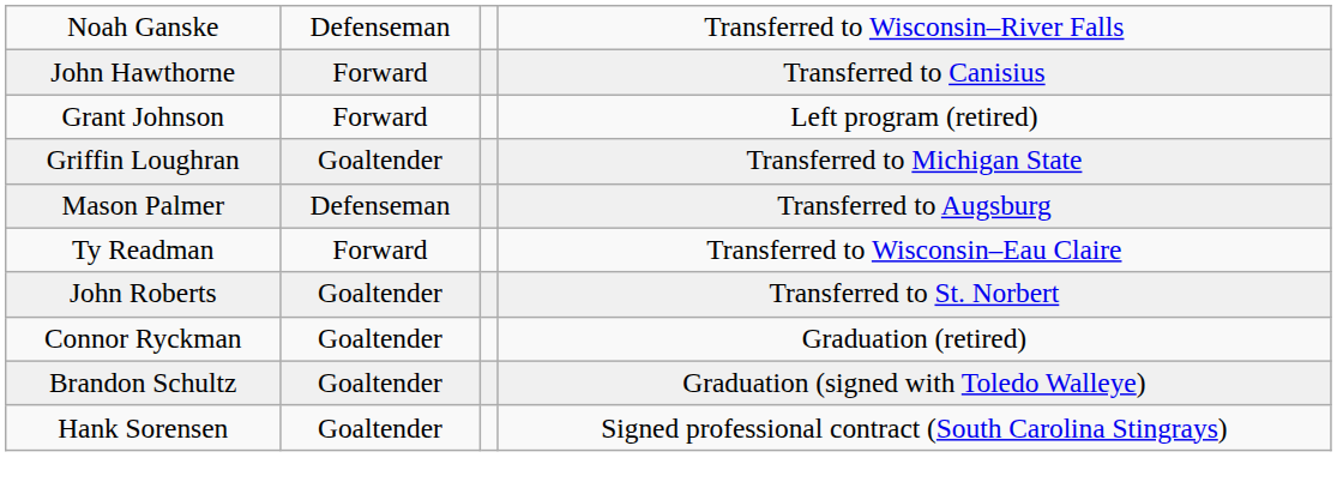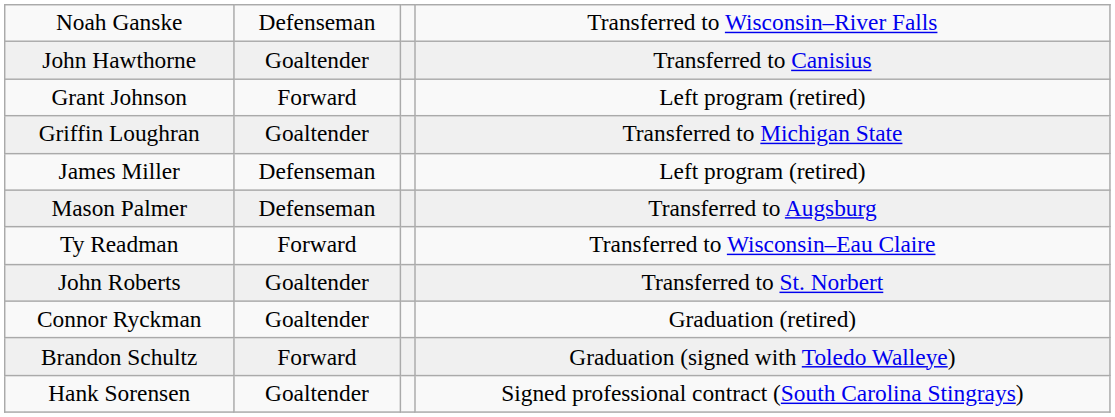John Hawthorne | column 2: Forward -> Goaltender
+ row: James Miller | Defenseman | Left program (retired)
Brandon Schultz | column 2: Goaltender -> Forward
